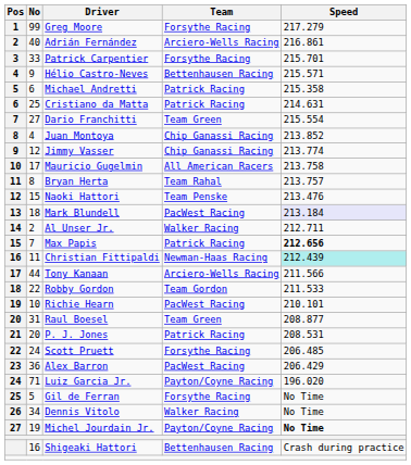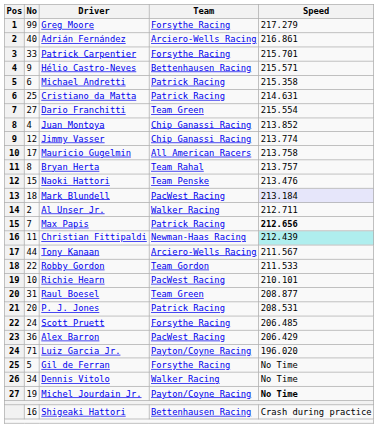Tony Kanaan | Speed: 211.566 -> 211.567
